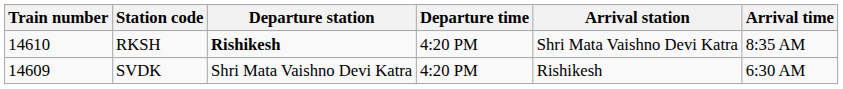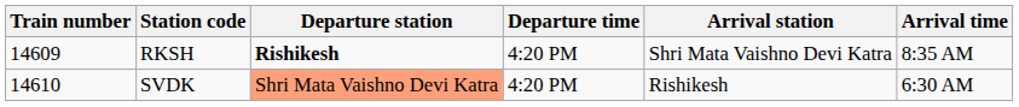RKSH | Train number: 14610 -> 14609
SVDK | Train number: 14609 -> 14610
SVDK | Departure station: no background -> lightsalmon background
